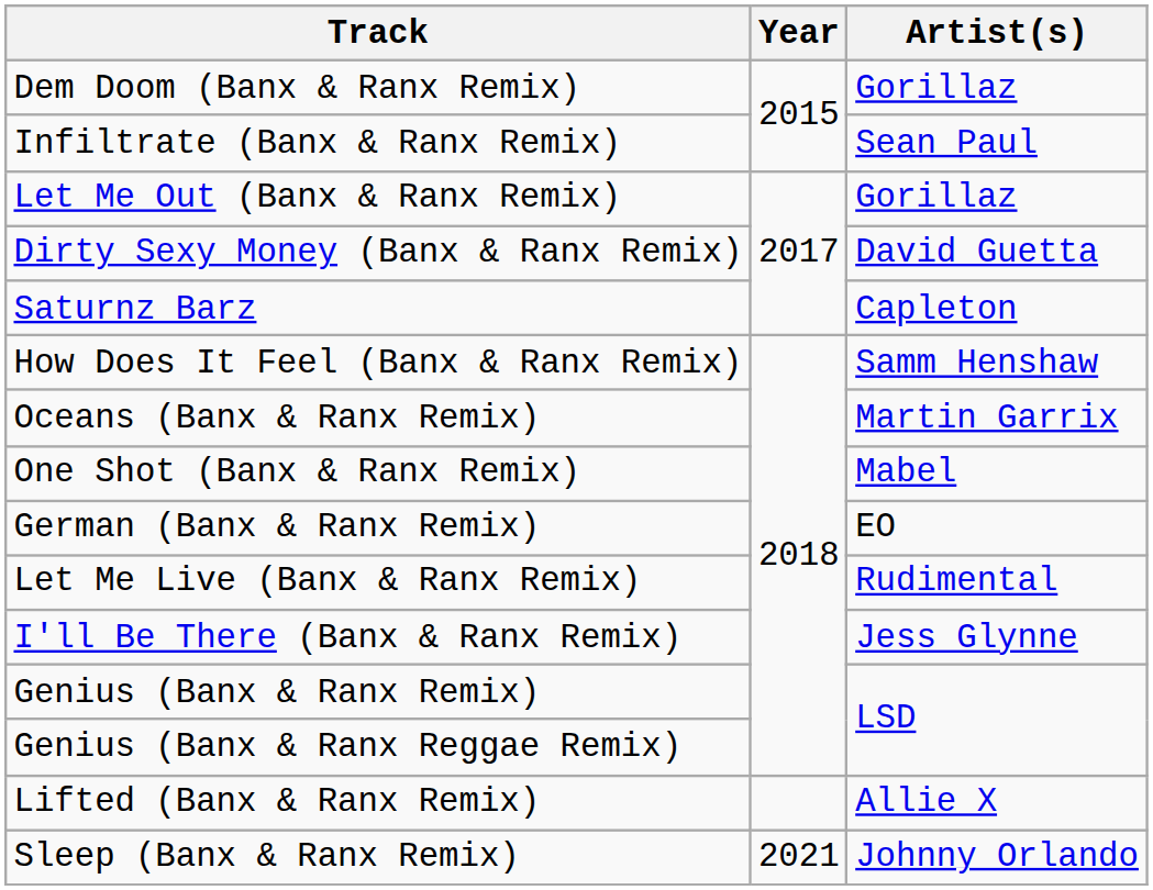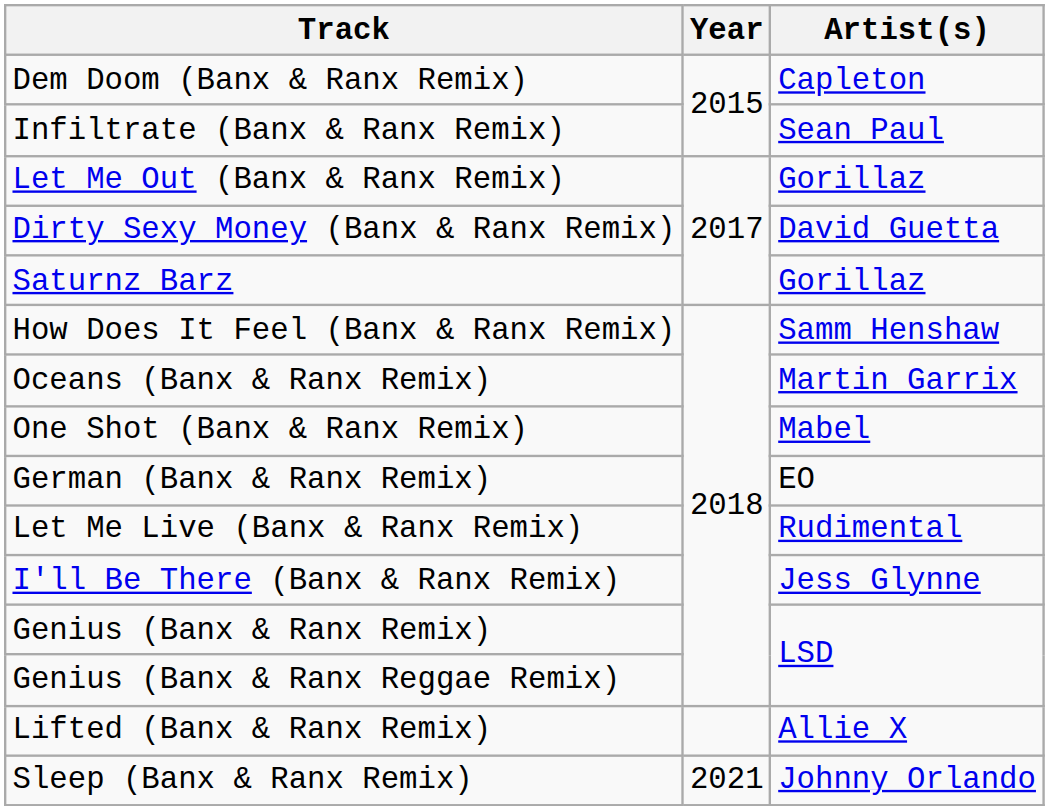Dem Doom (Banx & Ranx Remix) | Artist(s): Gorillaz -> Capleton
Saturnz Barz | Artist(s): Capleton -> Gorillaz
